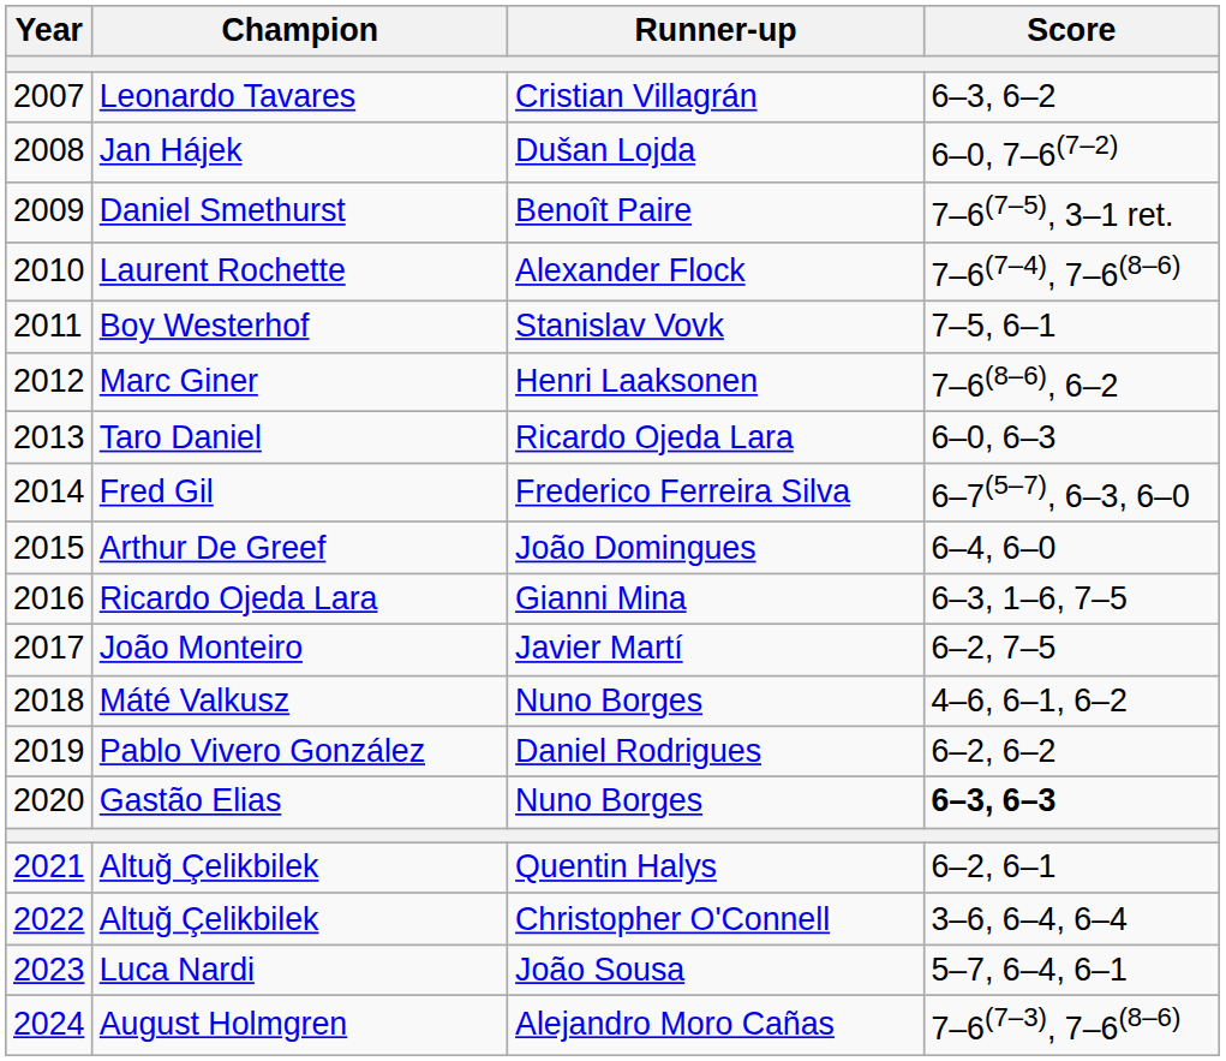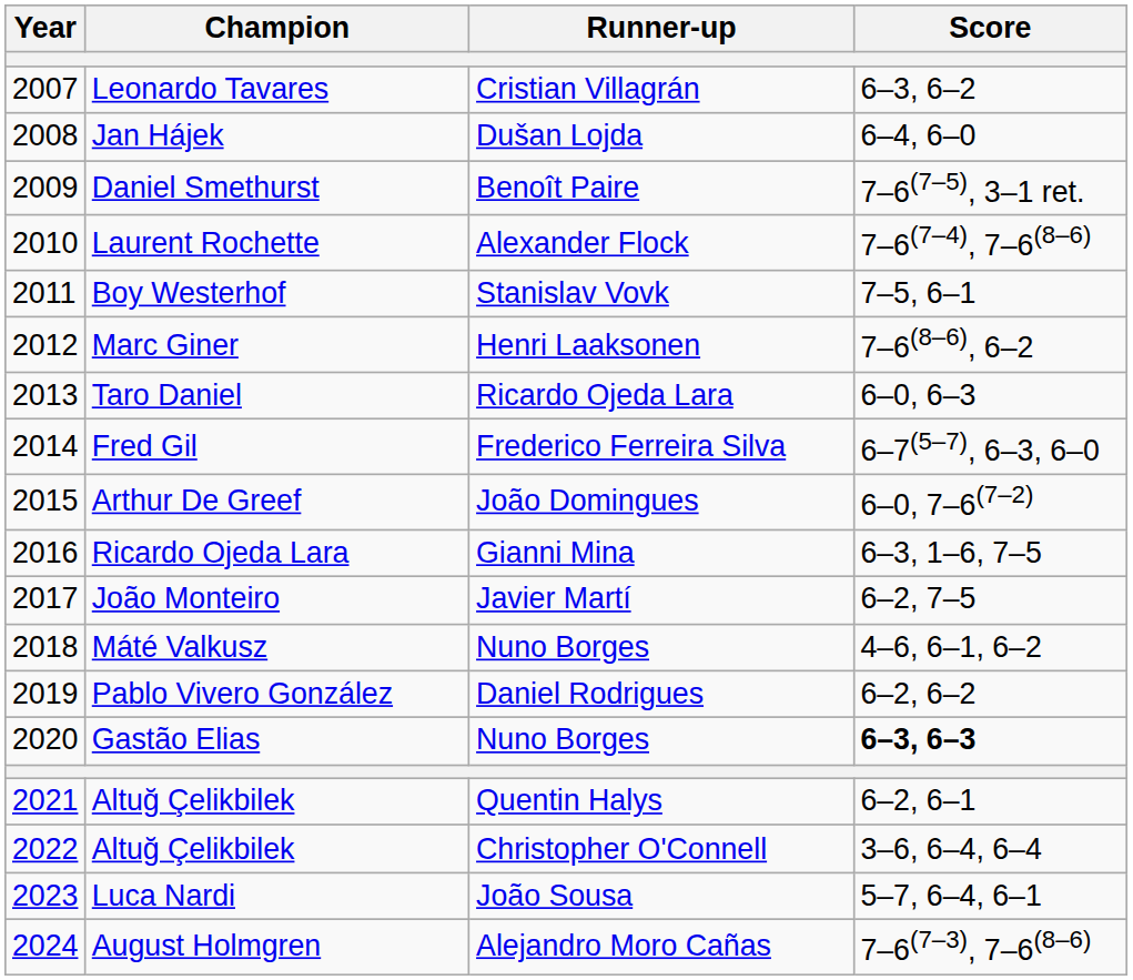Jan Hájek | Score: 6–0, 7–6(7–2) -> 6–4, 6–0
Arthur De Greef | Score: 6–4, 6–0 -> 6–0, 7–6(7–2)
